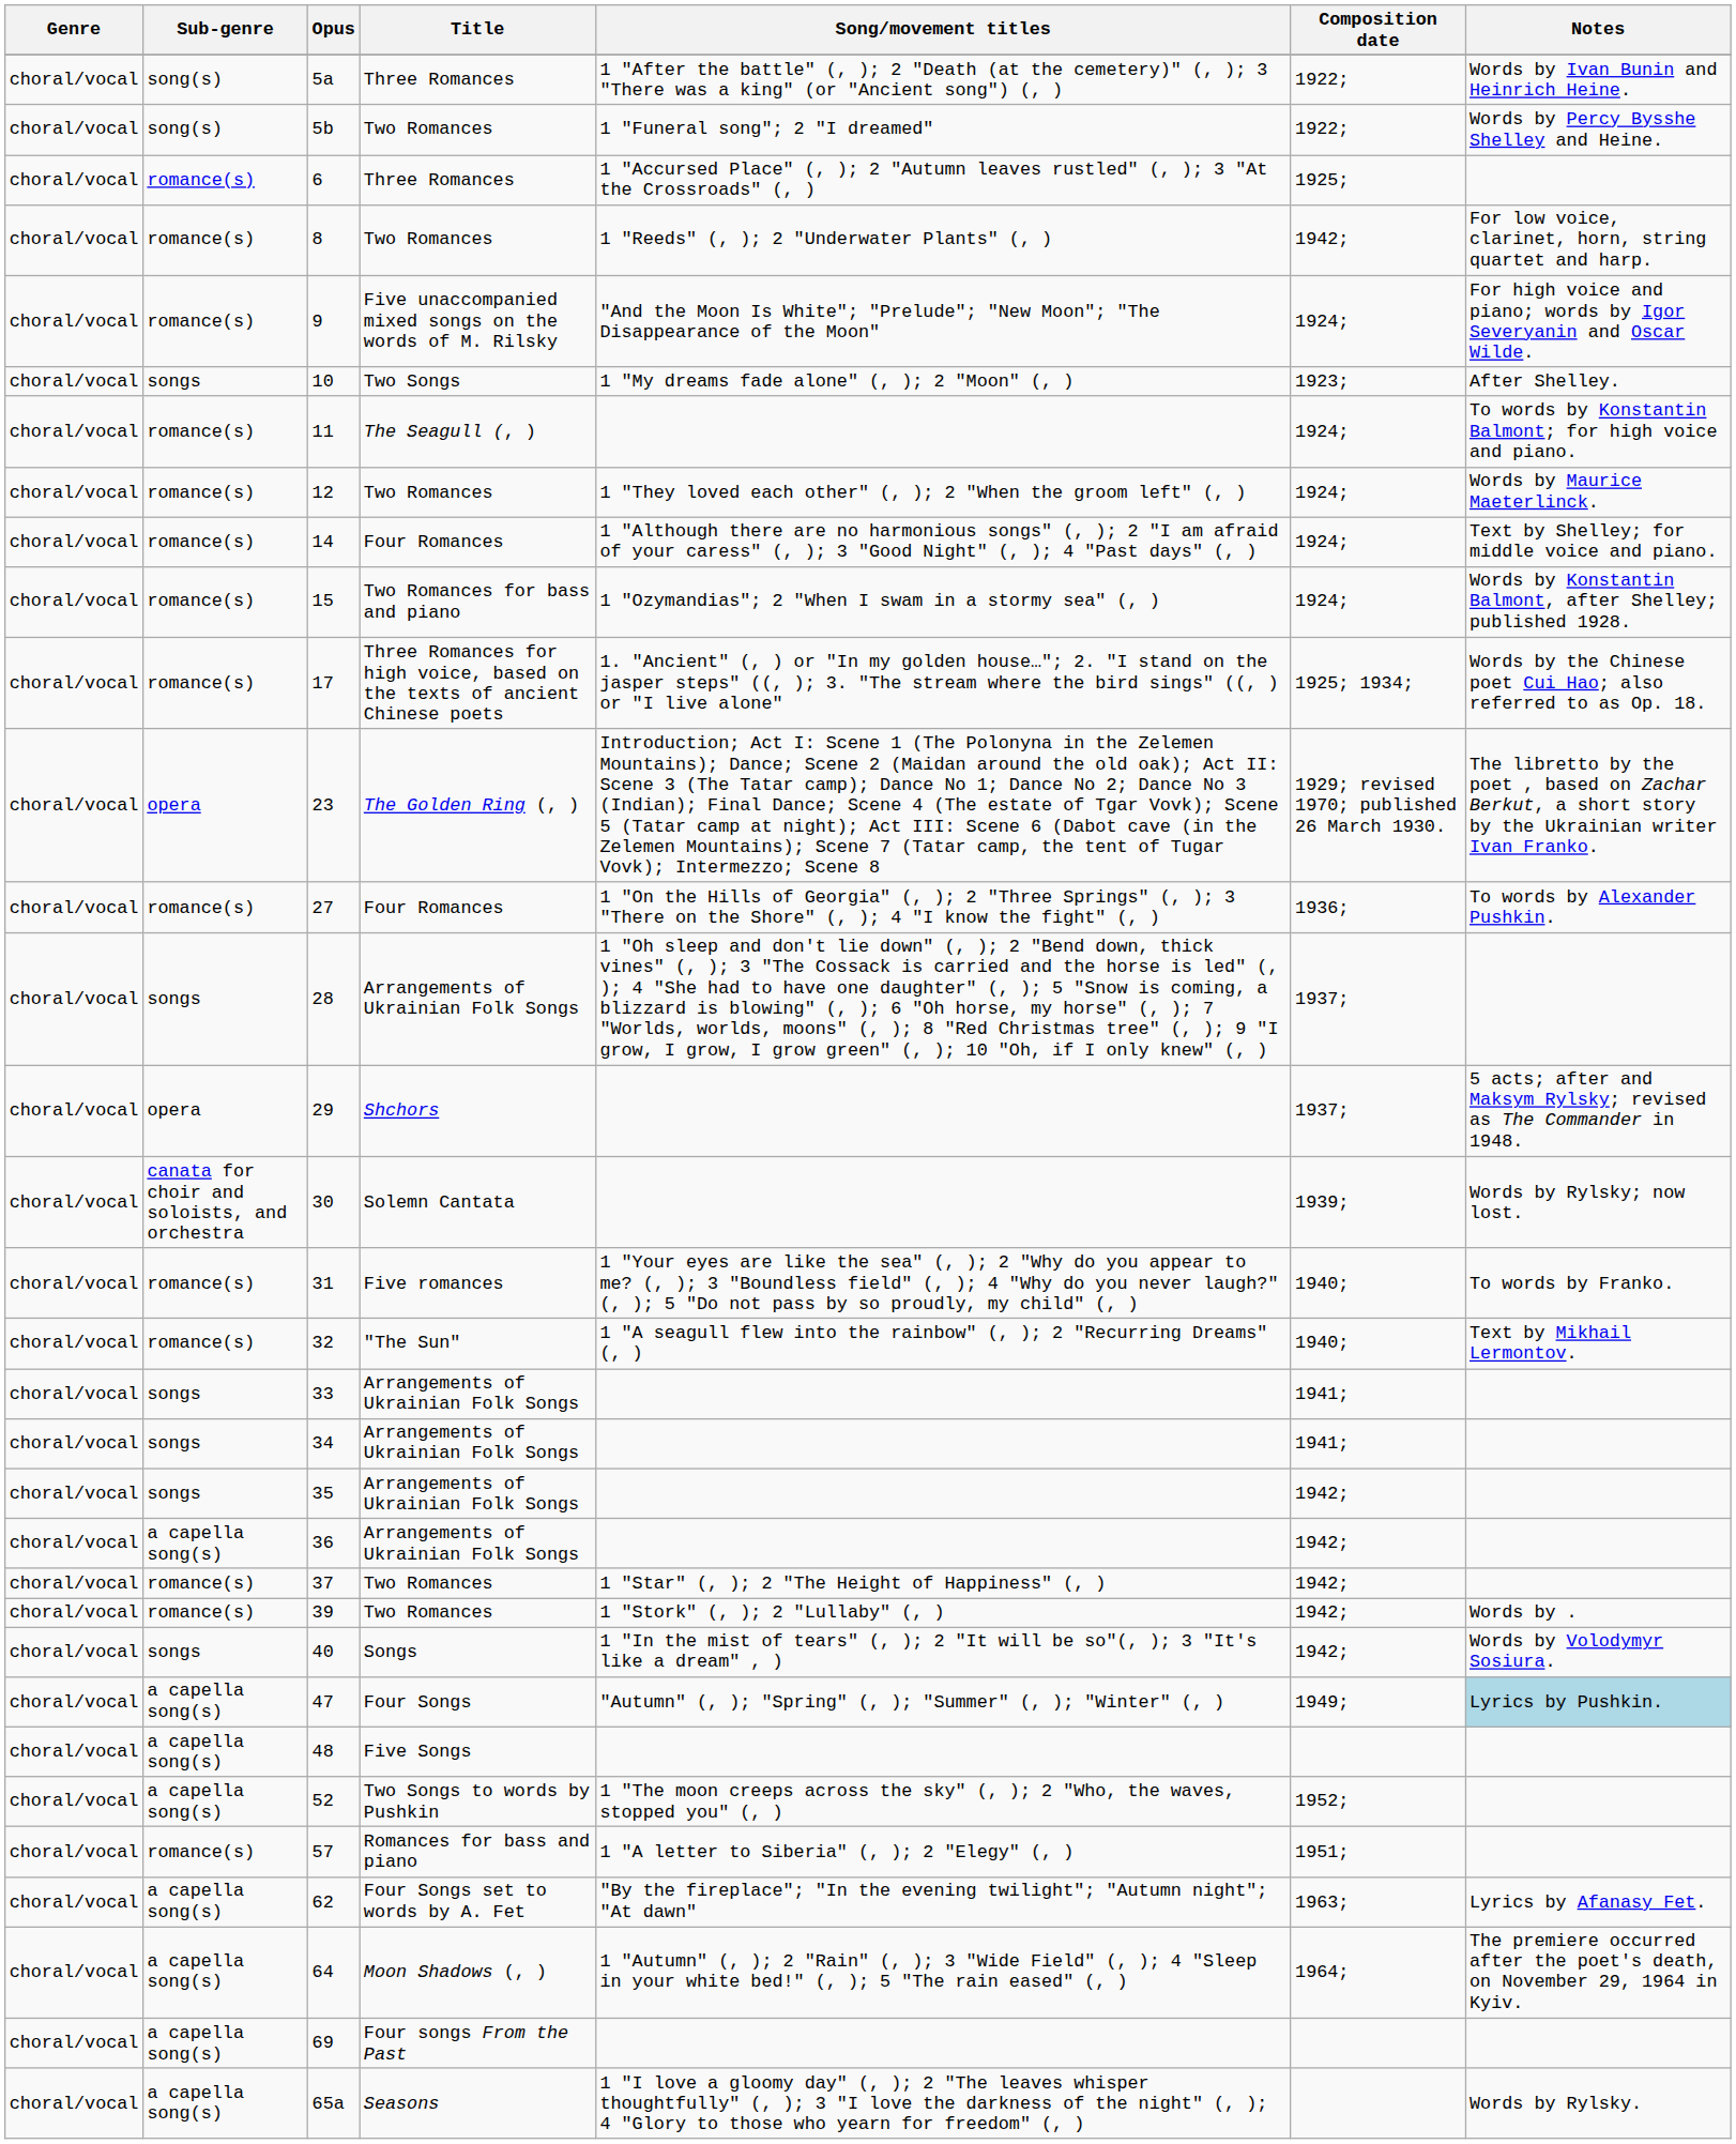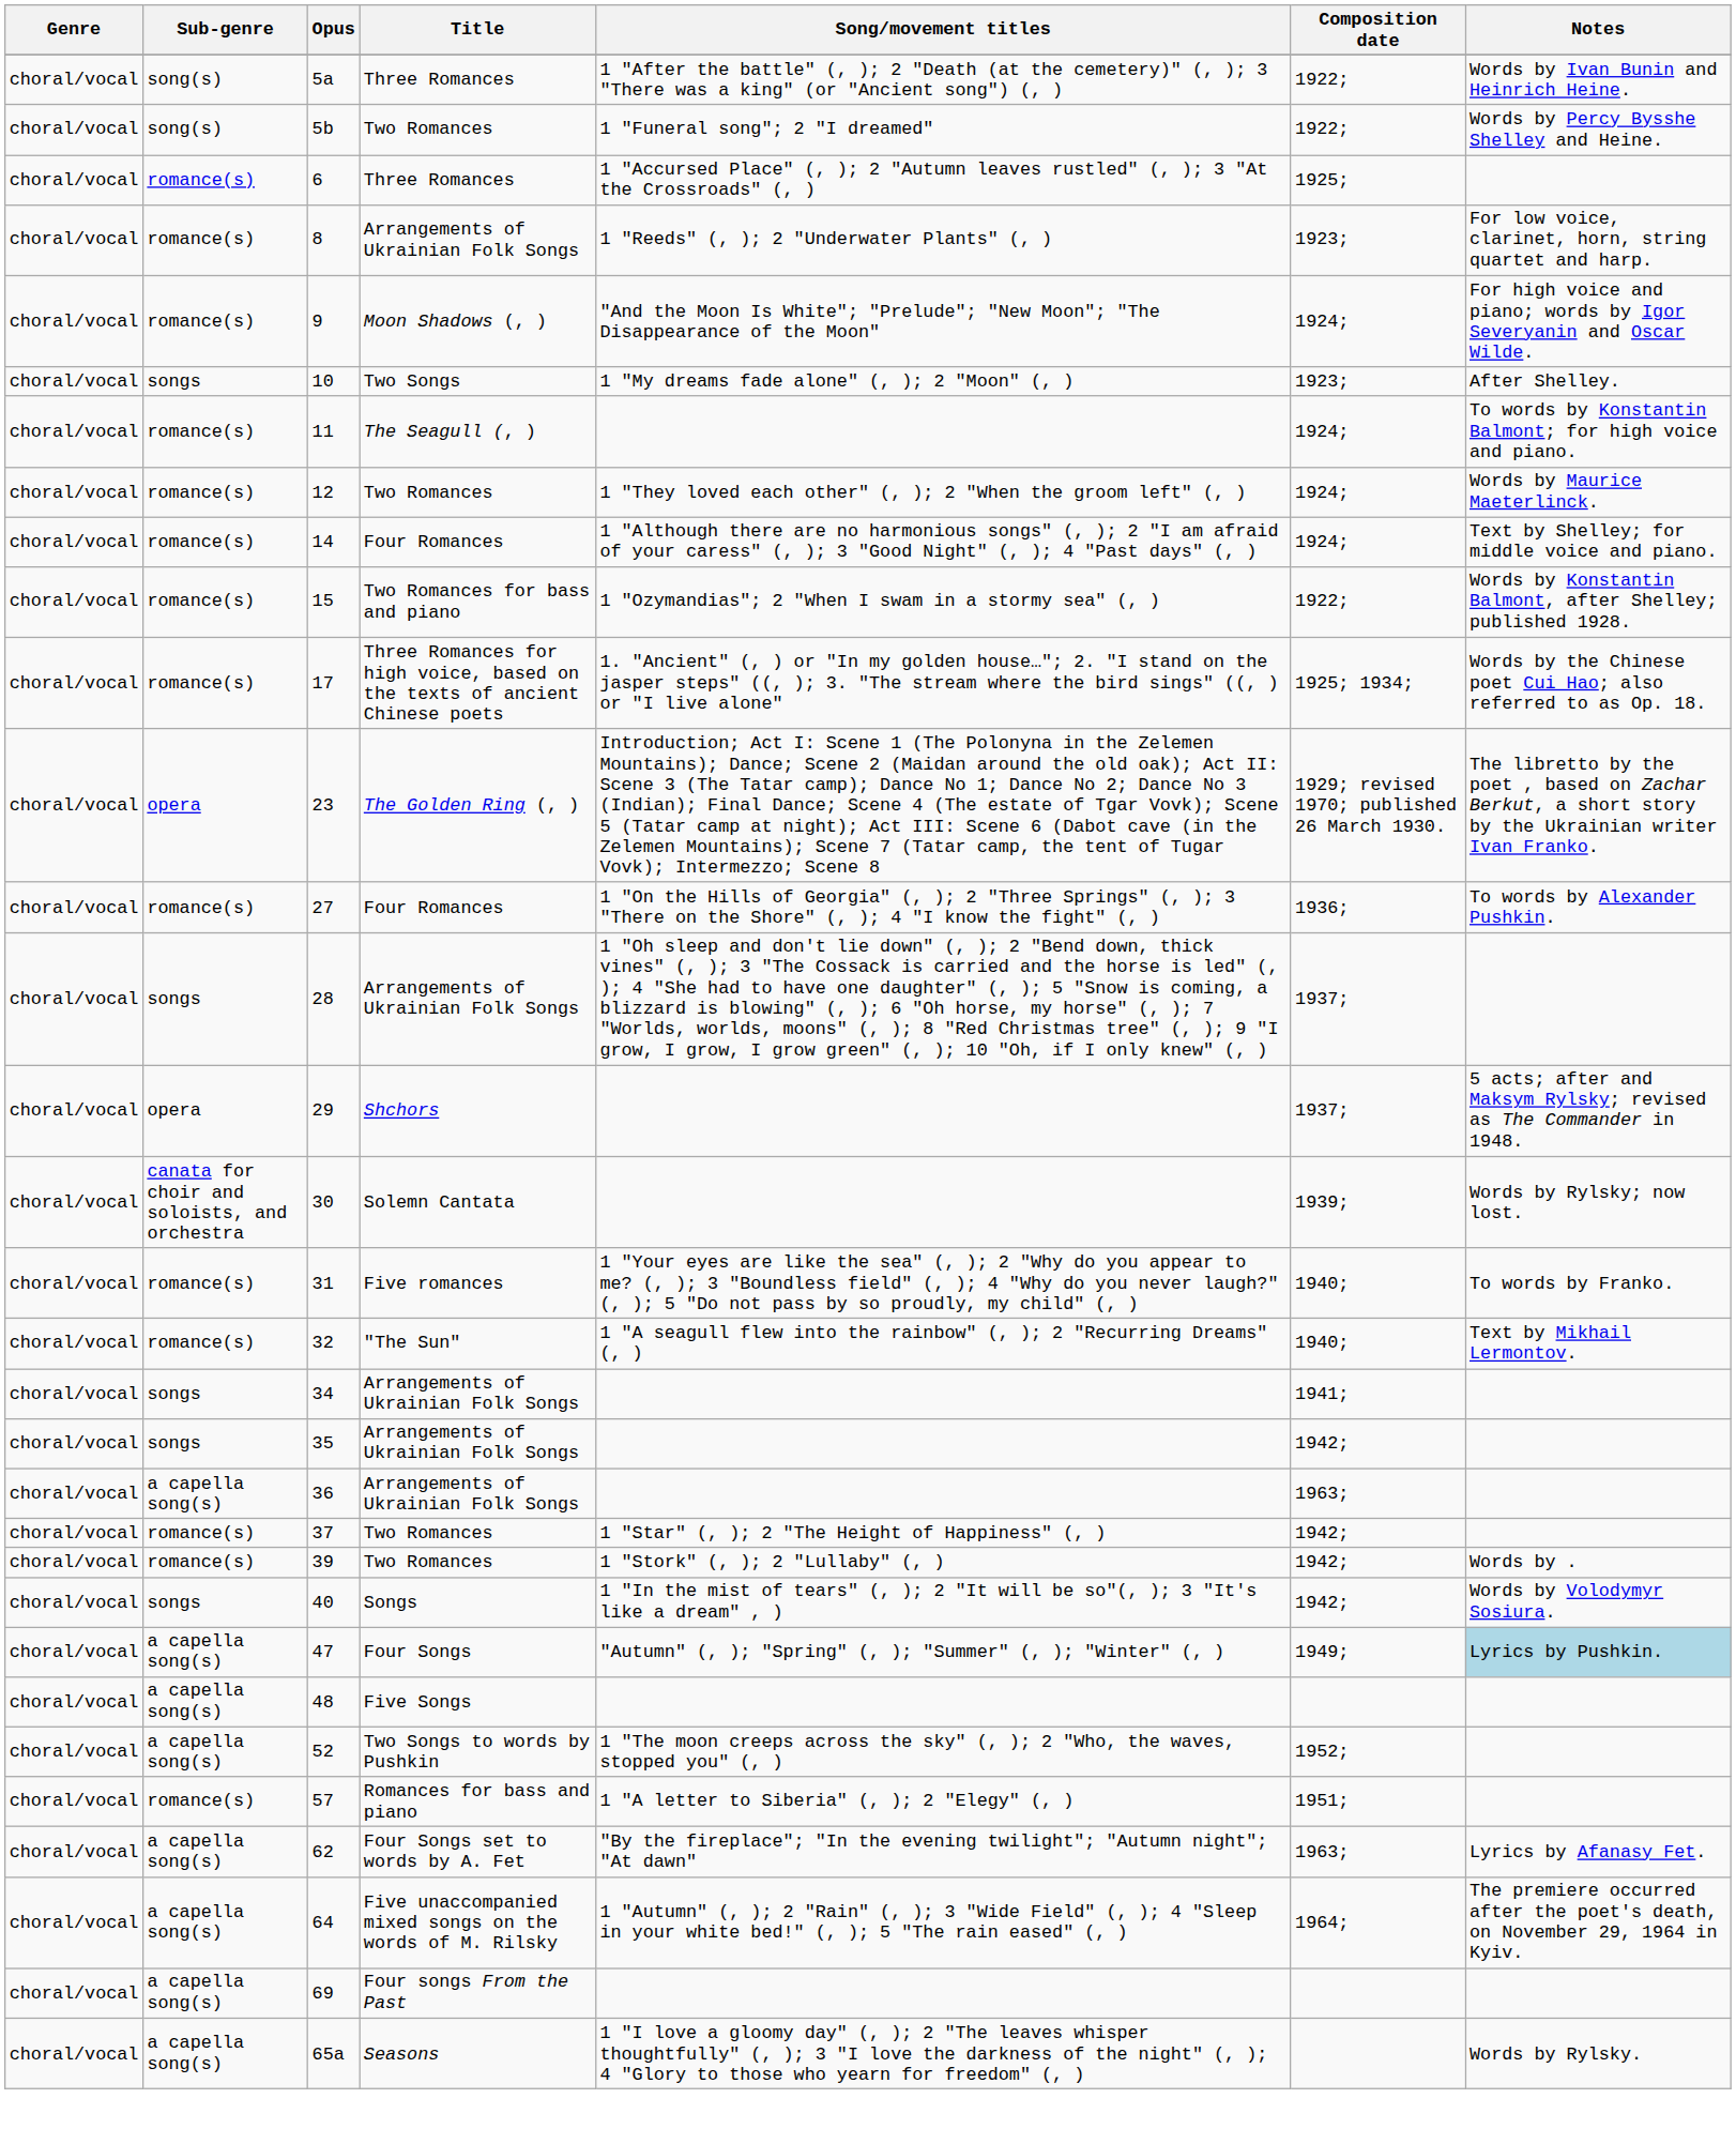8 | Title: Two Romances -> Arrangements of Ukrainian Folk Songs
8 | Composition date: 1942; -> 1923;
9 | Title: Five unaccompanied mixed songs on the words of M. Rilsky -> Moon Shadows (, )
15 | Composition date: 1924; -> 1922;
- row: choral/vocal | songs | 33 | Arrangements of Ukrainian Folk Songs | 1941;
36 | Composition date: 1942; -> 1963;
64 | Title: Moon Shadows (, ) -> Five unaccompanied mixed songs on the words of M. Rilsky
